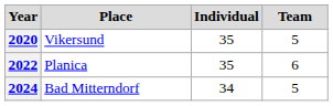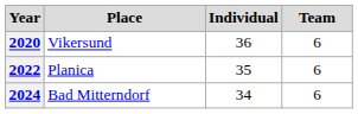2020 | Individual: 35 -> 36
2020 | Team: 5 -> 6
2024 | Team: 5 -> 6
